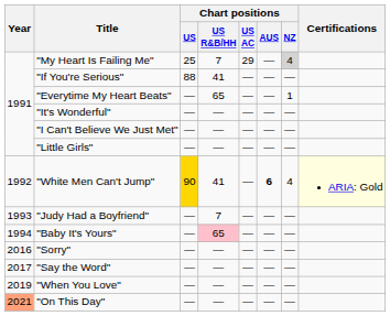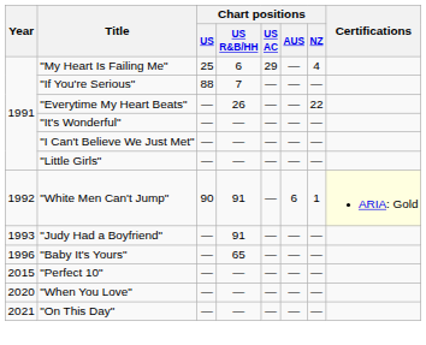"My Heart Is Failing Me" | Chart positions / US R&B/HH: 7 -> 6
"My Heart Is Failing Me" | Chart positions / NZ: lightgrey background -> no background
"If You're Serious" | Chart positions / US R&B/HH: 41 -> 7
"Everytime My Heart Beats" | Chart positions / US R&B/HH: 65 -> 26
"Everytime My Heart Beats" | Chart positions / NZ: 1 -> 22
"White Men Can't Jump" | Chart positions / US: gold background -> no background
"White Men Can't Jump" | Chart positions / US R&B/HH: 41 -> 91
"White Men Can't Jump" | Chart positions / AUS: bold -> normal
"White Men Can't Jump" | Chart positions / NZ: 4 -> 1
"Judy Had a Boyfriend" | Chart positions / US R&B/HH: 7 -> 91
"Baby It's Yours" | Year: 1994 -> 1996
"Baby It's Yours" | Chart positions / US R&B/HH: pink background -> no background
+ row: 2015 | "Perfect 10" | — | — | — | — | —
- row: 2016 | "Sorry" | — | — | — | — | —
- row: 2017 | "Say the Word" | — | — | — | — | —
"When You Love" | Year: 2019 -> 2020
"On This Day" | Year: lightsalmon background -> no background
